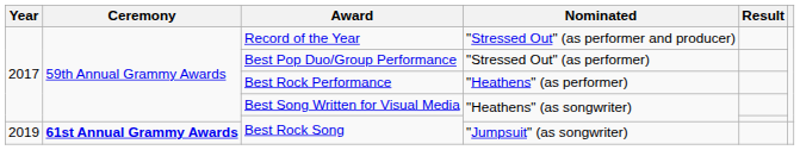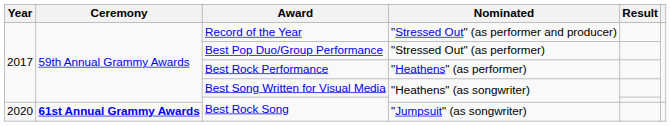Best Rock Song / "Jumpsuit" (as songwriter) | Year: 2019 -> 2020
